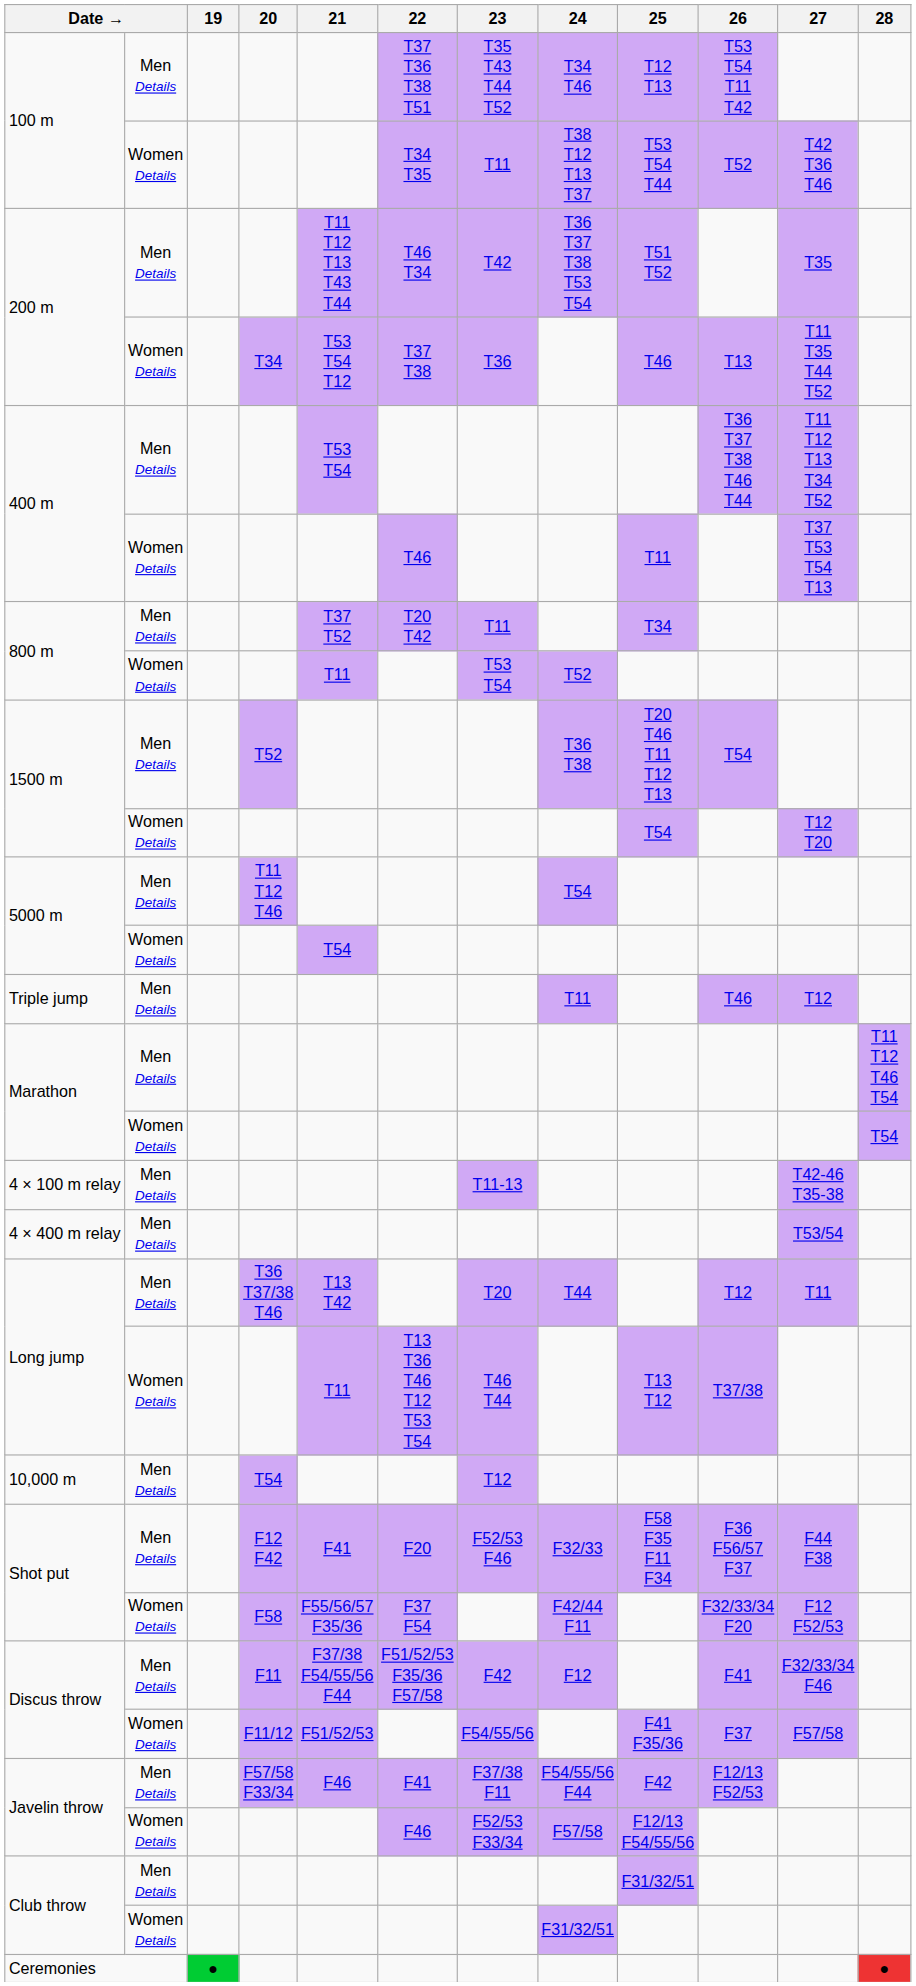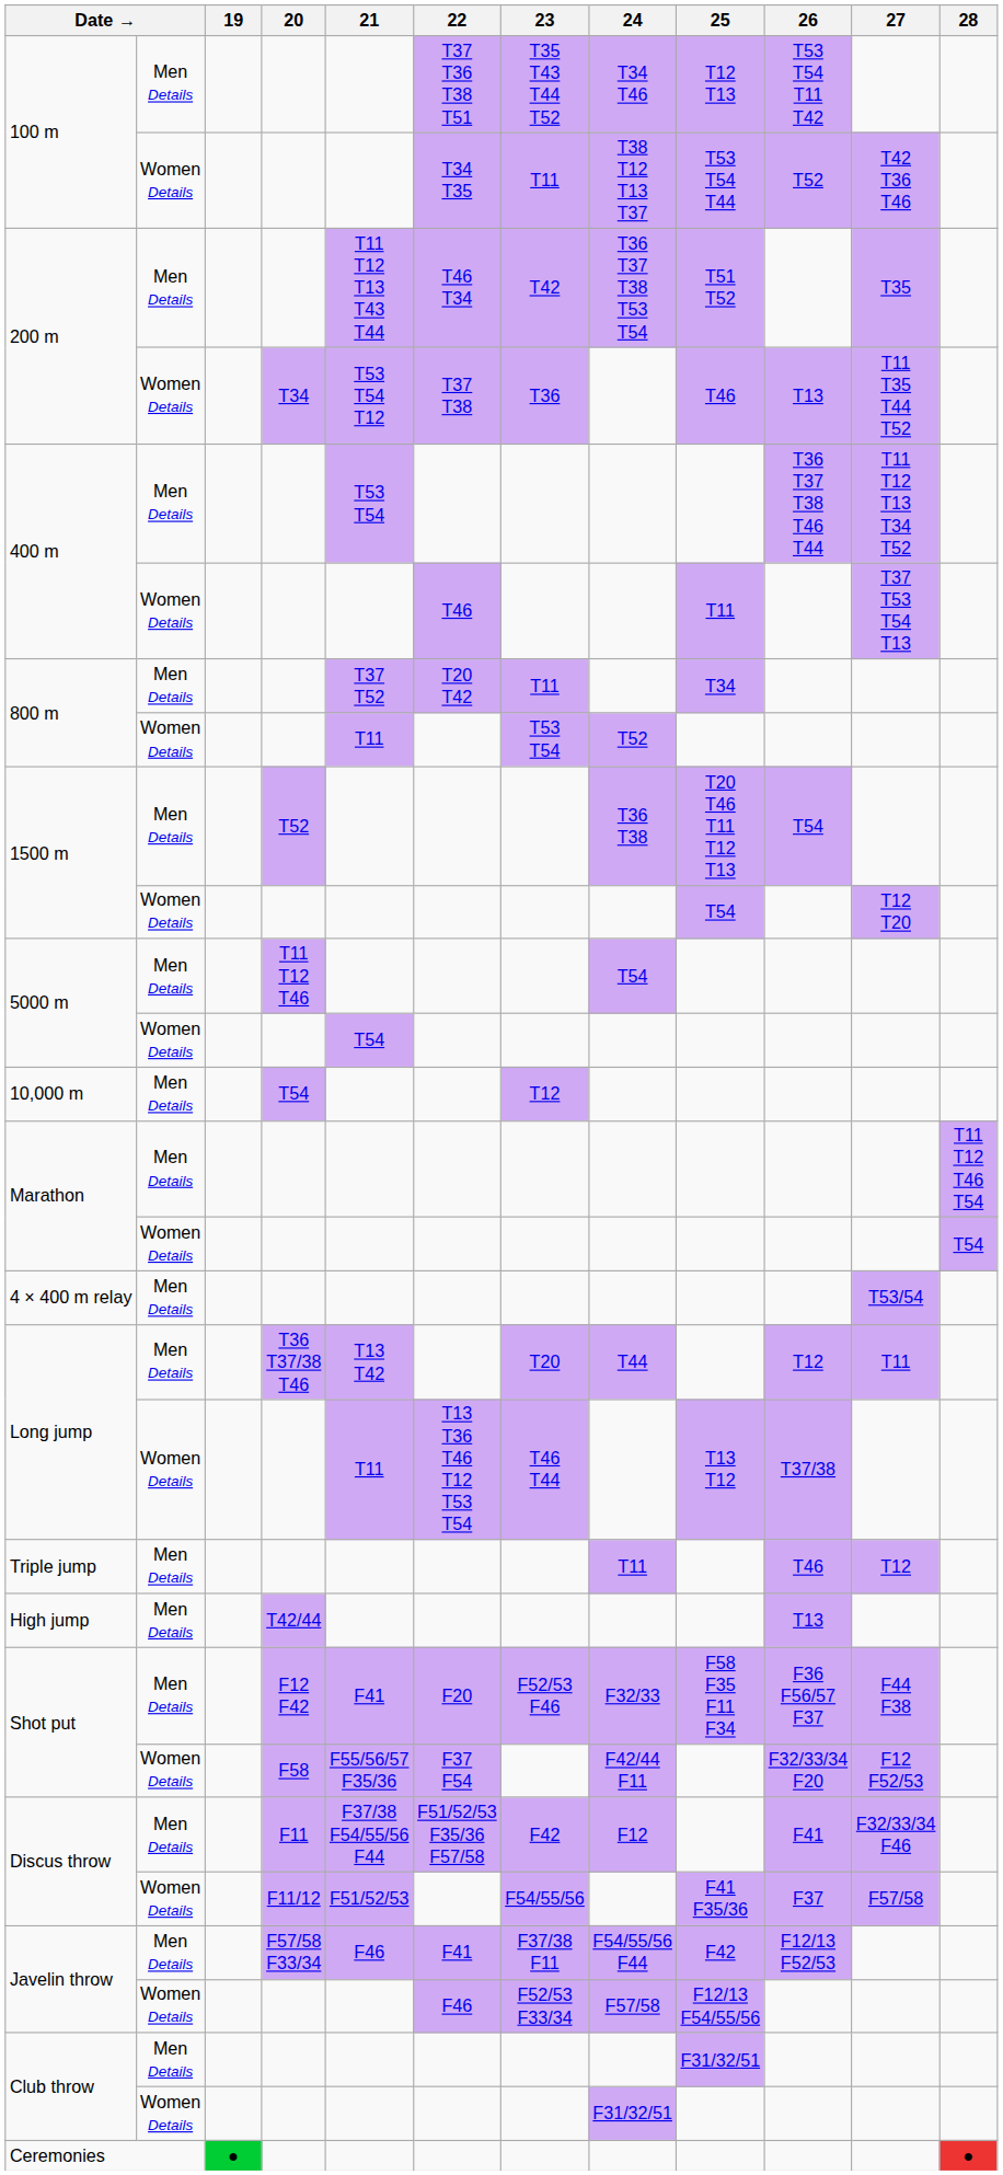rows swapped: 10,000 m <-> Triple jump
- row: 4 × 100 m relay | Men Details | T11-13 | T42-46 T35-38
+ row: High jump | Men Details | T42/44 | T13
